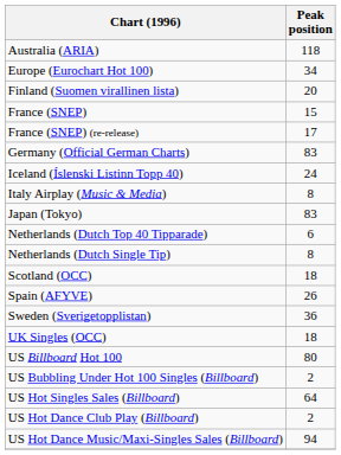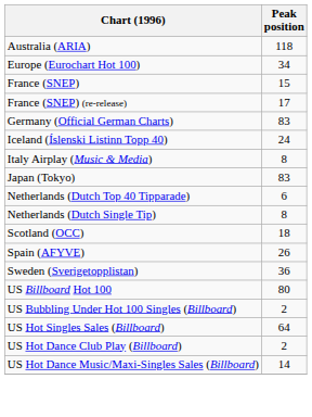- row: Finland (Suomen virallinen lista) | 20
- row: UK Singles (OCC) | 18
US Hot Dance Music/Maxi-Singles Sales (Billboard) | Peak position: 94 -> 14
